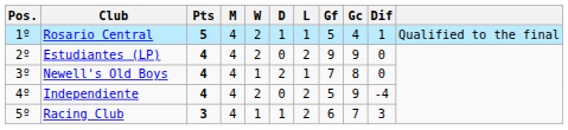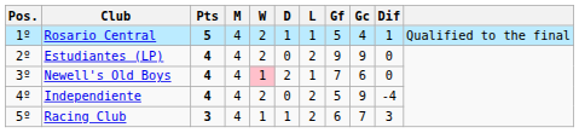Newell's Old Boys | W: no background -> pink background
Newell's Old Boys | Gc: 8 -> 6
